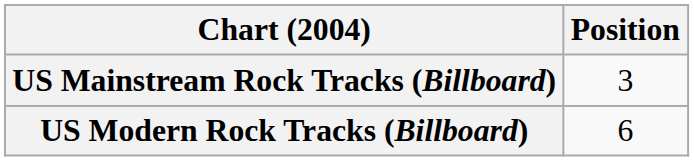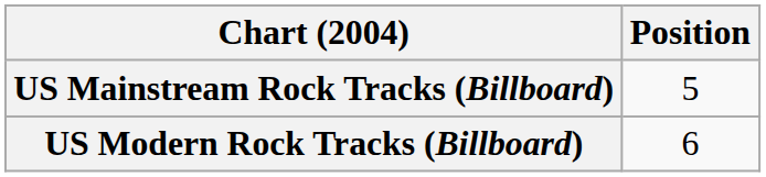US Mainstream Rock Tracks (Billboard) | Position: 3 -> 5
